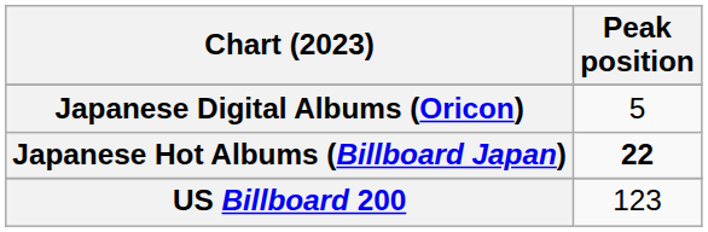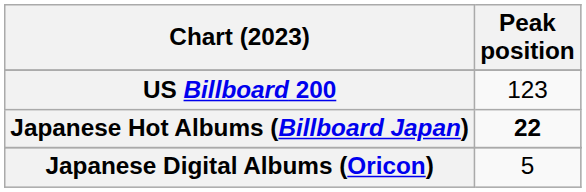rows swapped: Japanese Digital Albums (Oricon) <-> US Billboard 200
